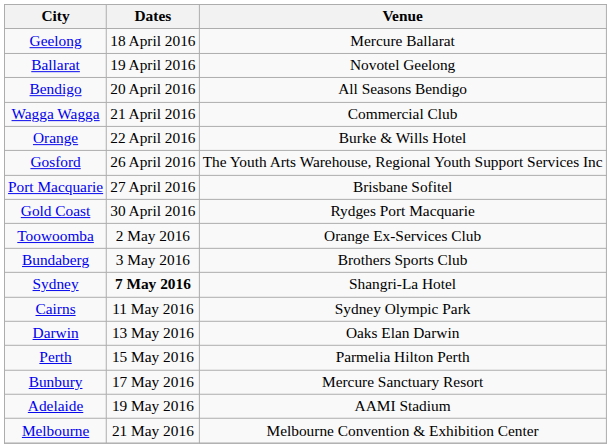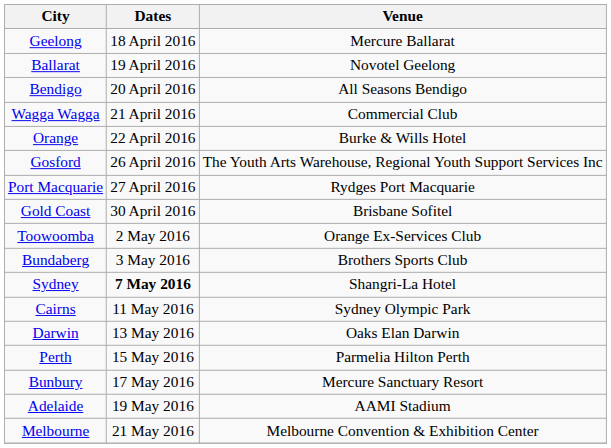Port Macquarie | Venue: Brisbane Sofitel -> Rydges Port Macquarie
Gold Coast | Venue: Rydges Port Macquarie -> Brisbane Sofitel
